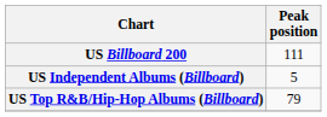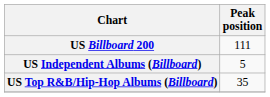US Top R&B/Hip-Hop Albums (Billboard) | Peak position: 79 -> 35
